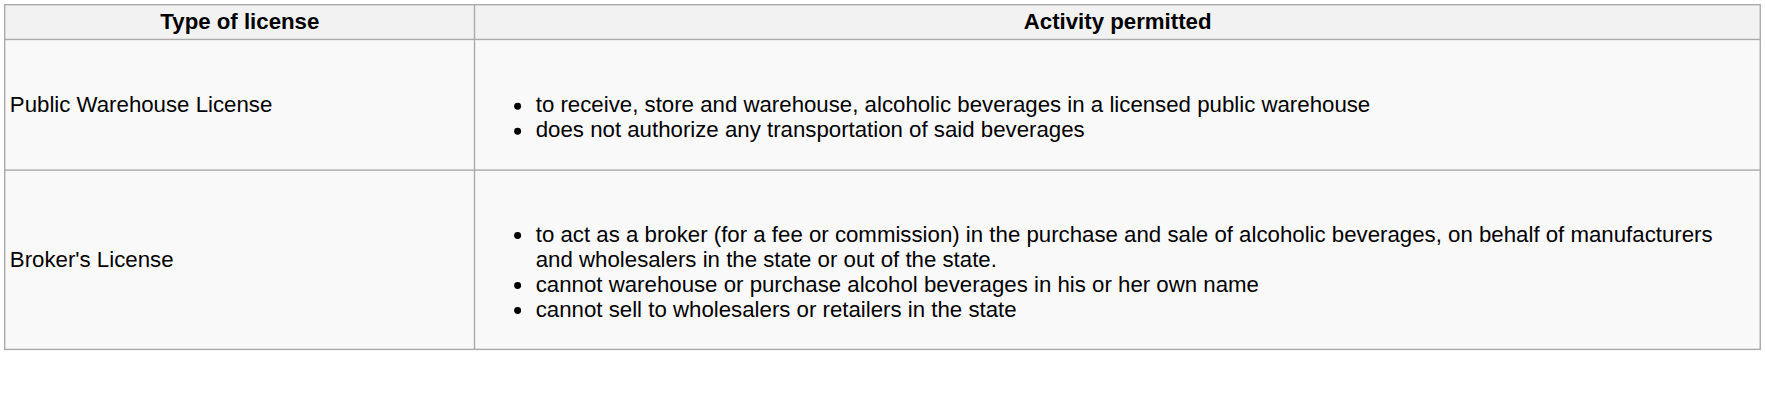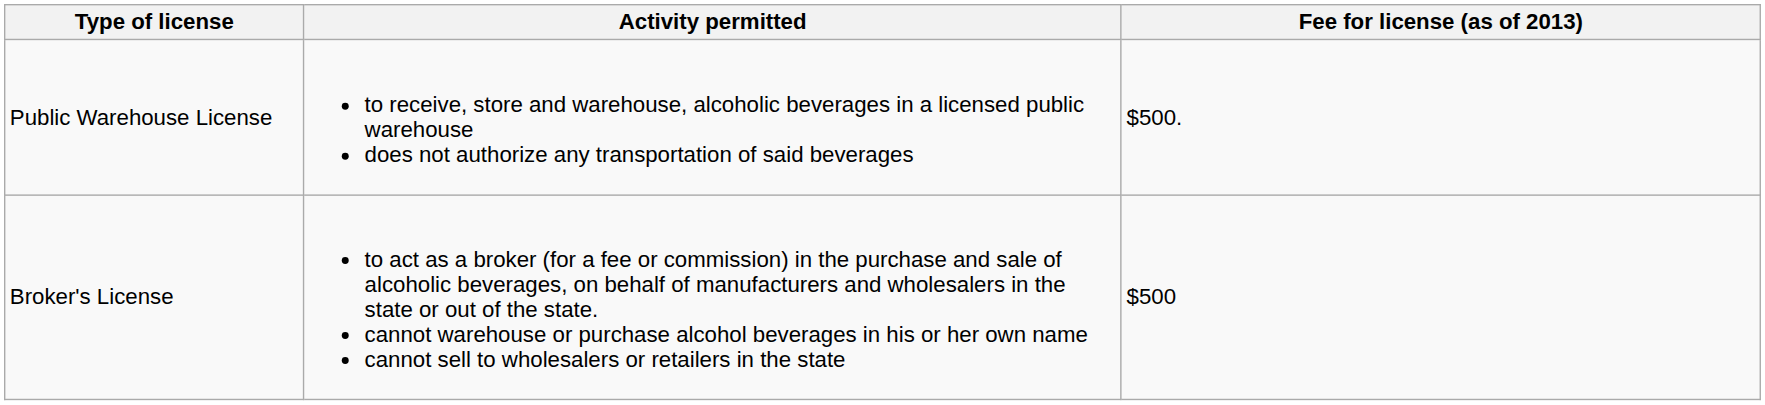+ column: Fee for license (as of 2013) | $500. | $500
